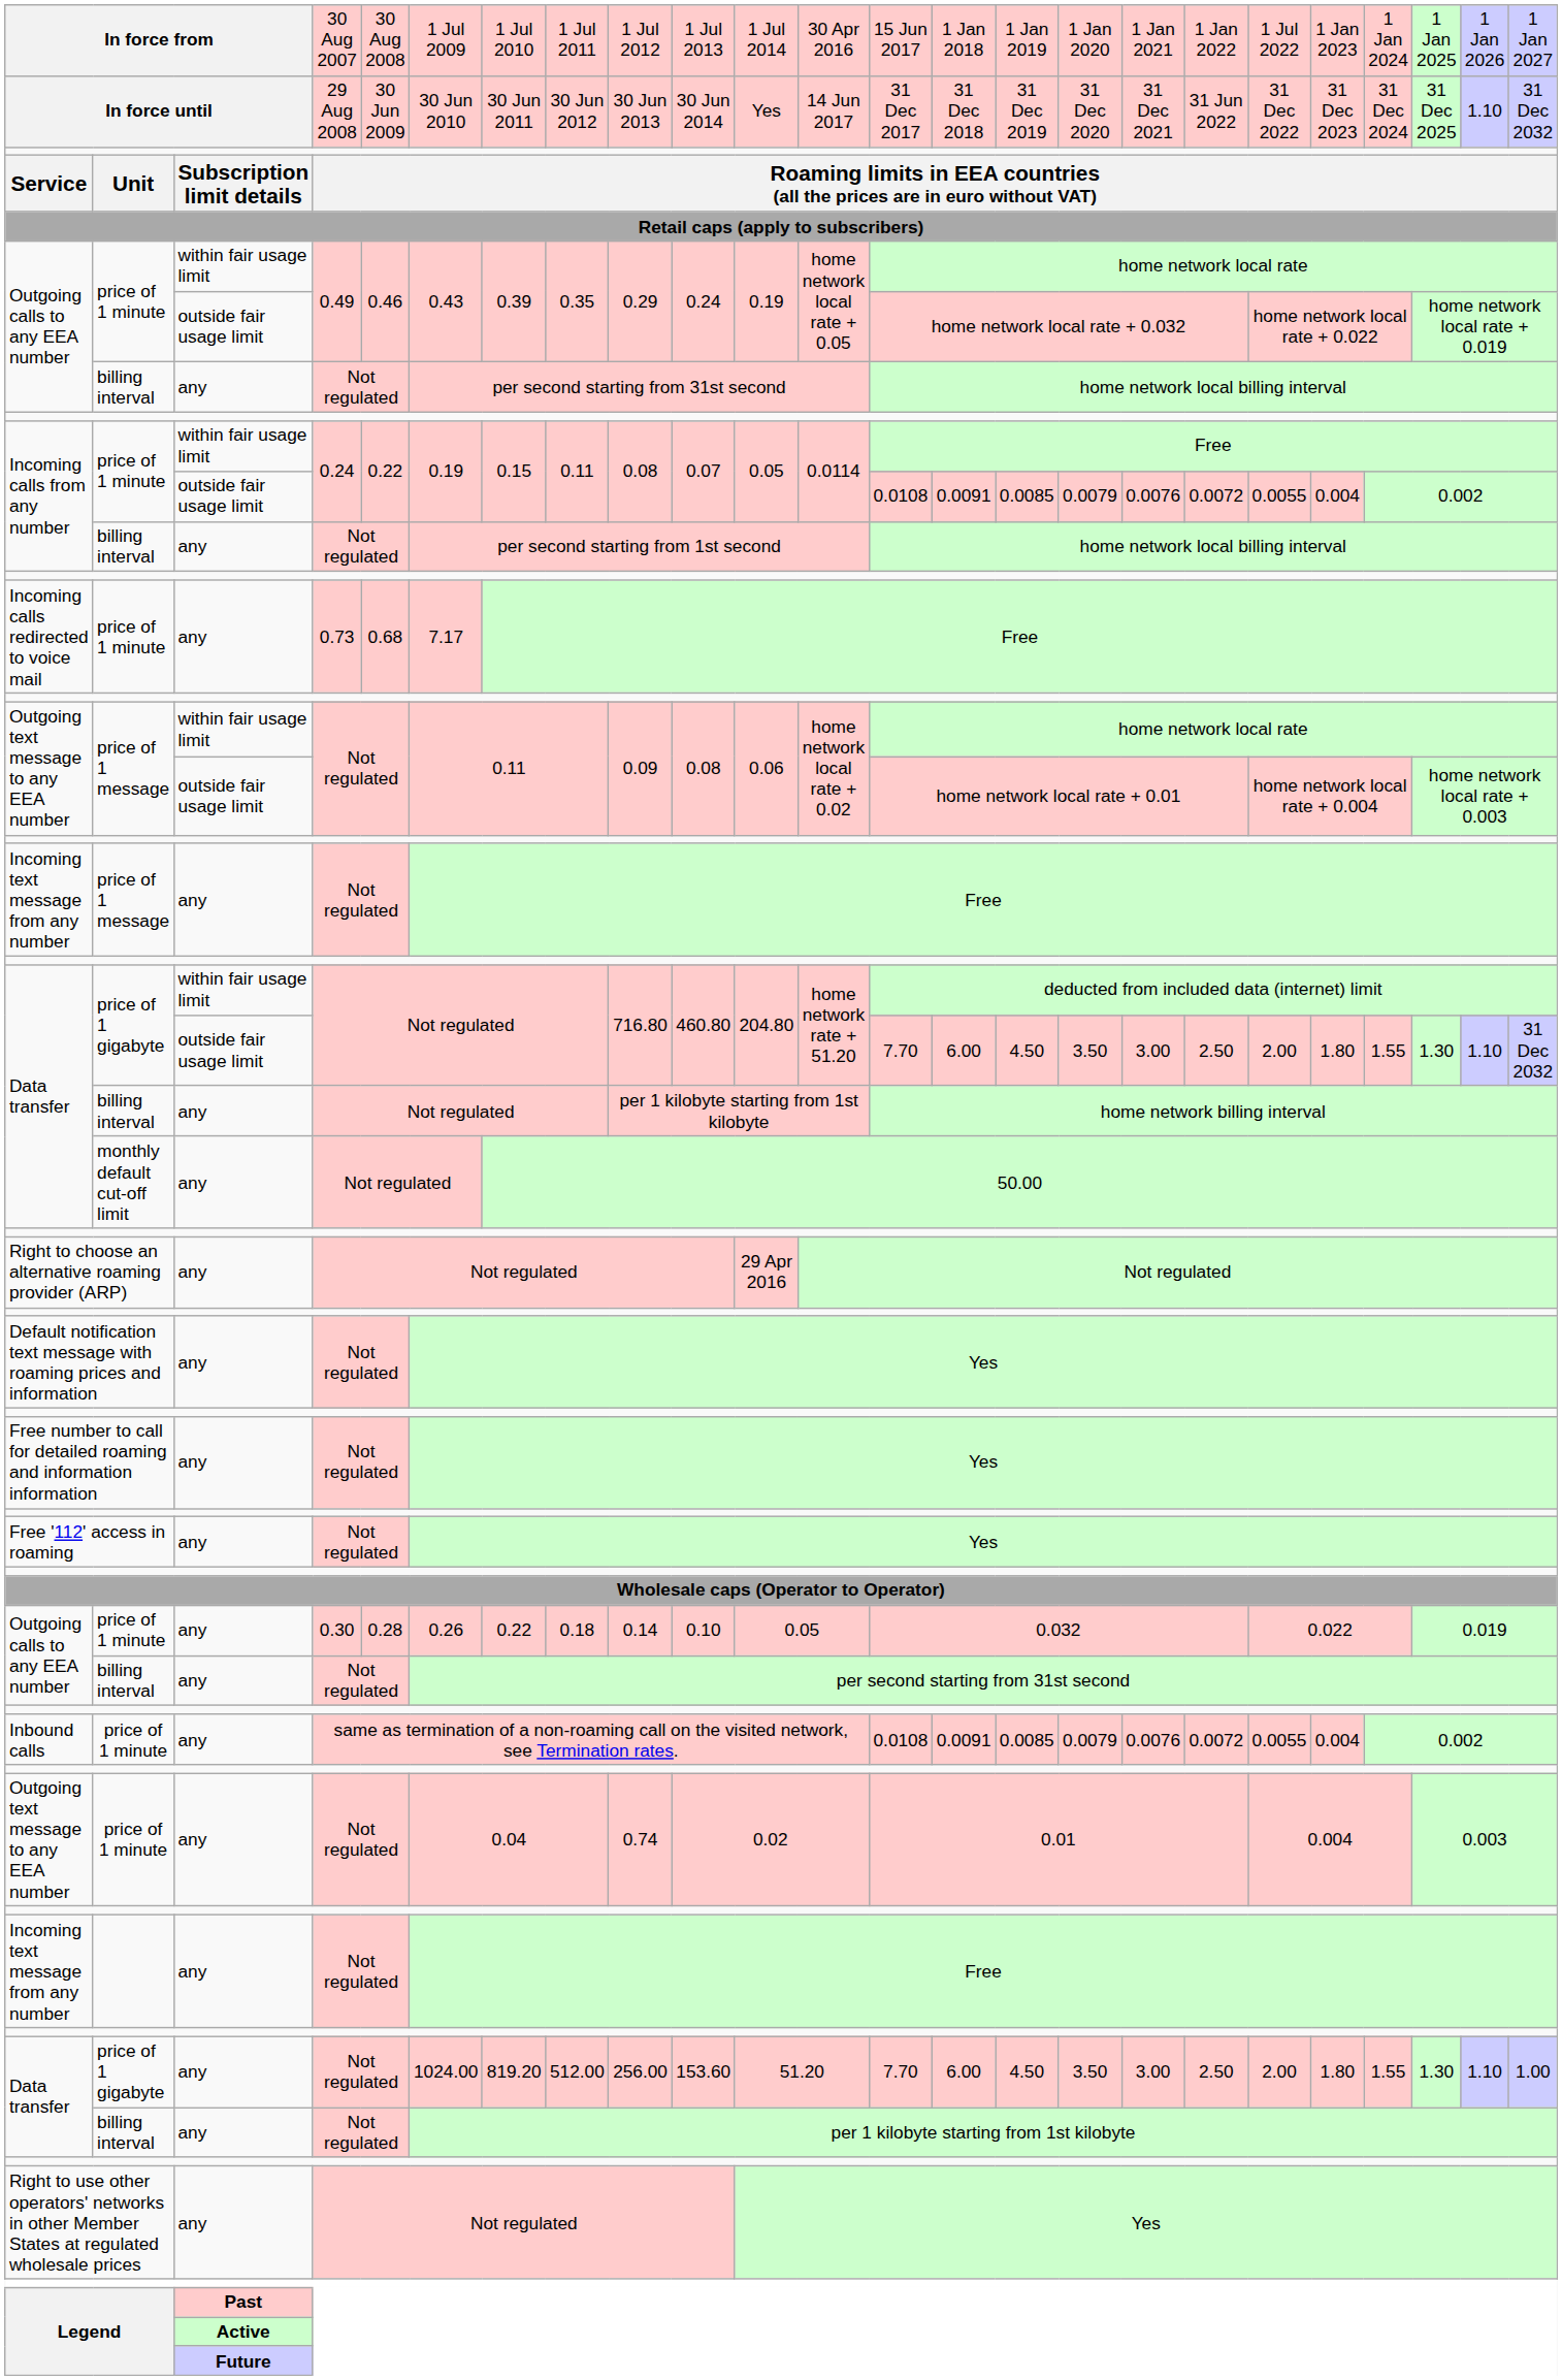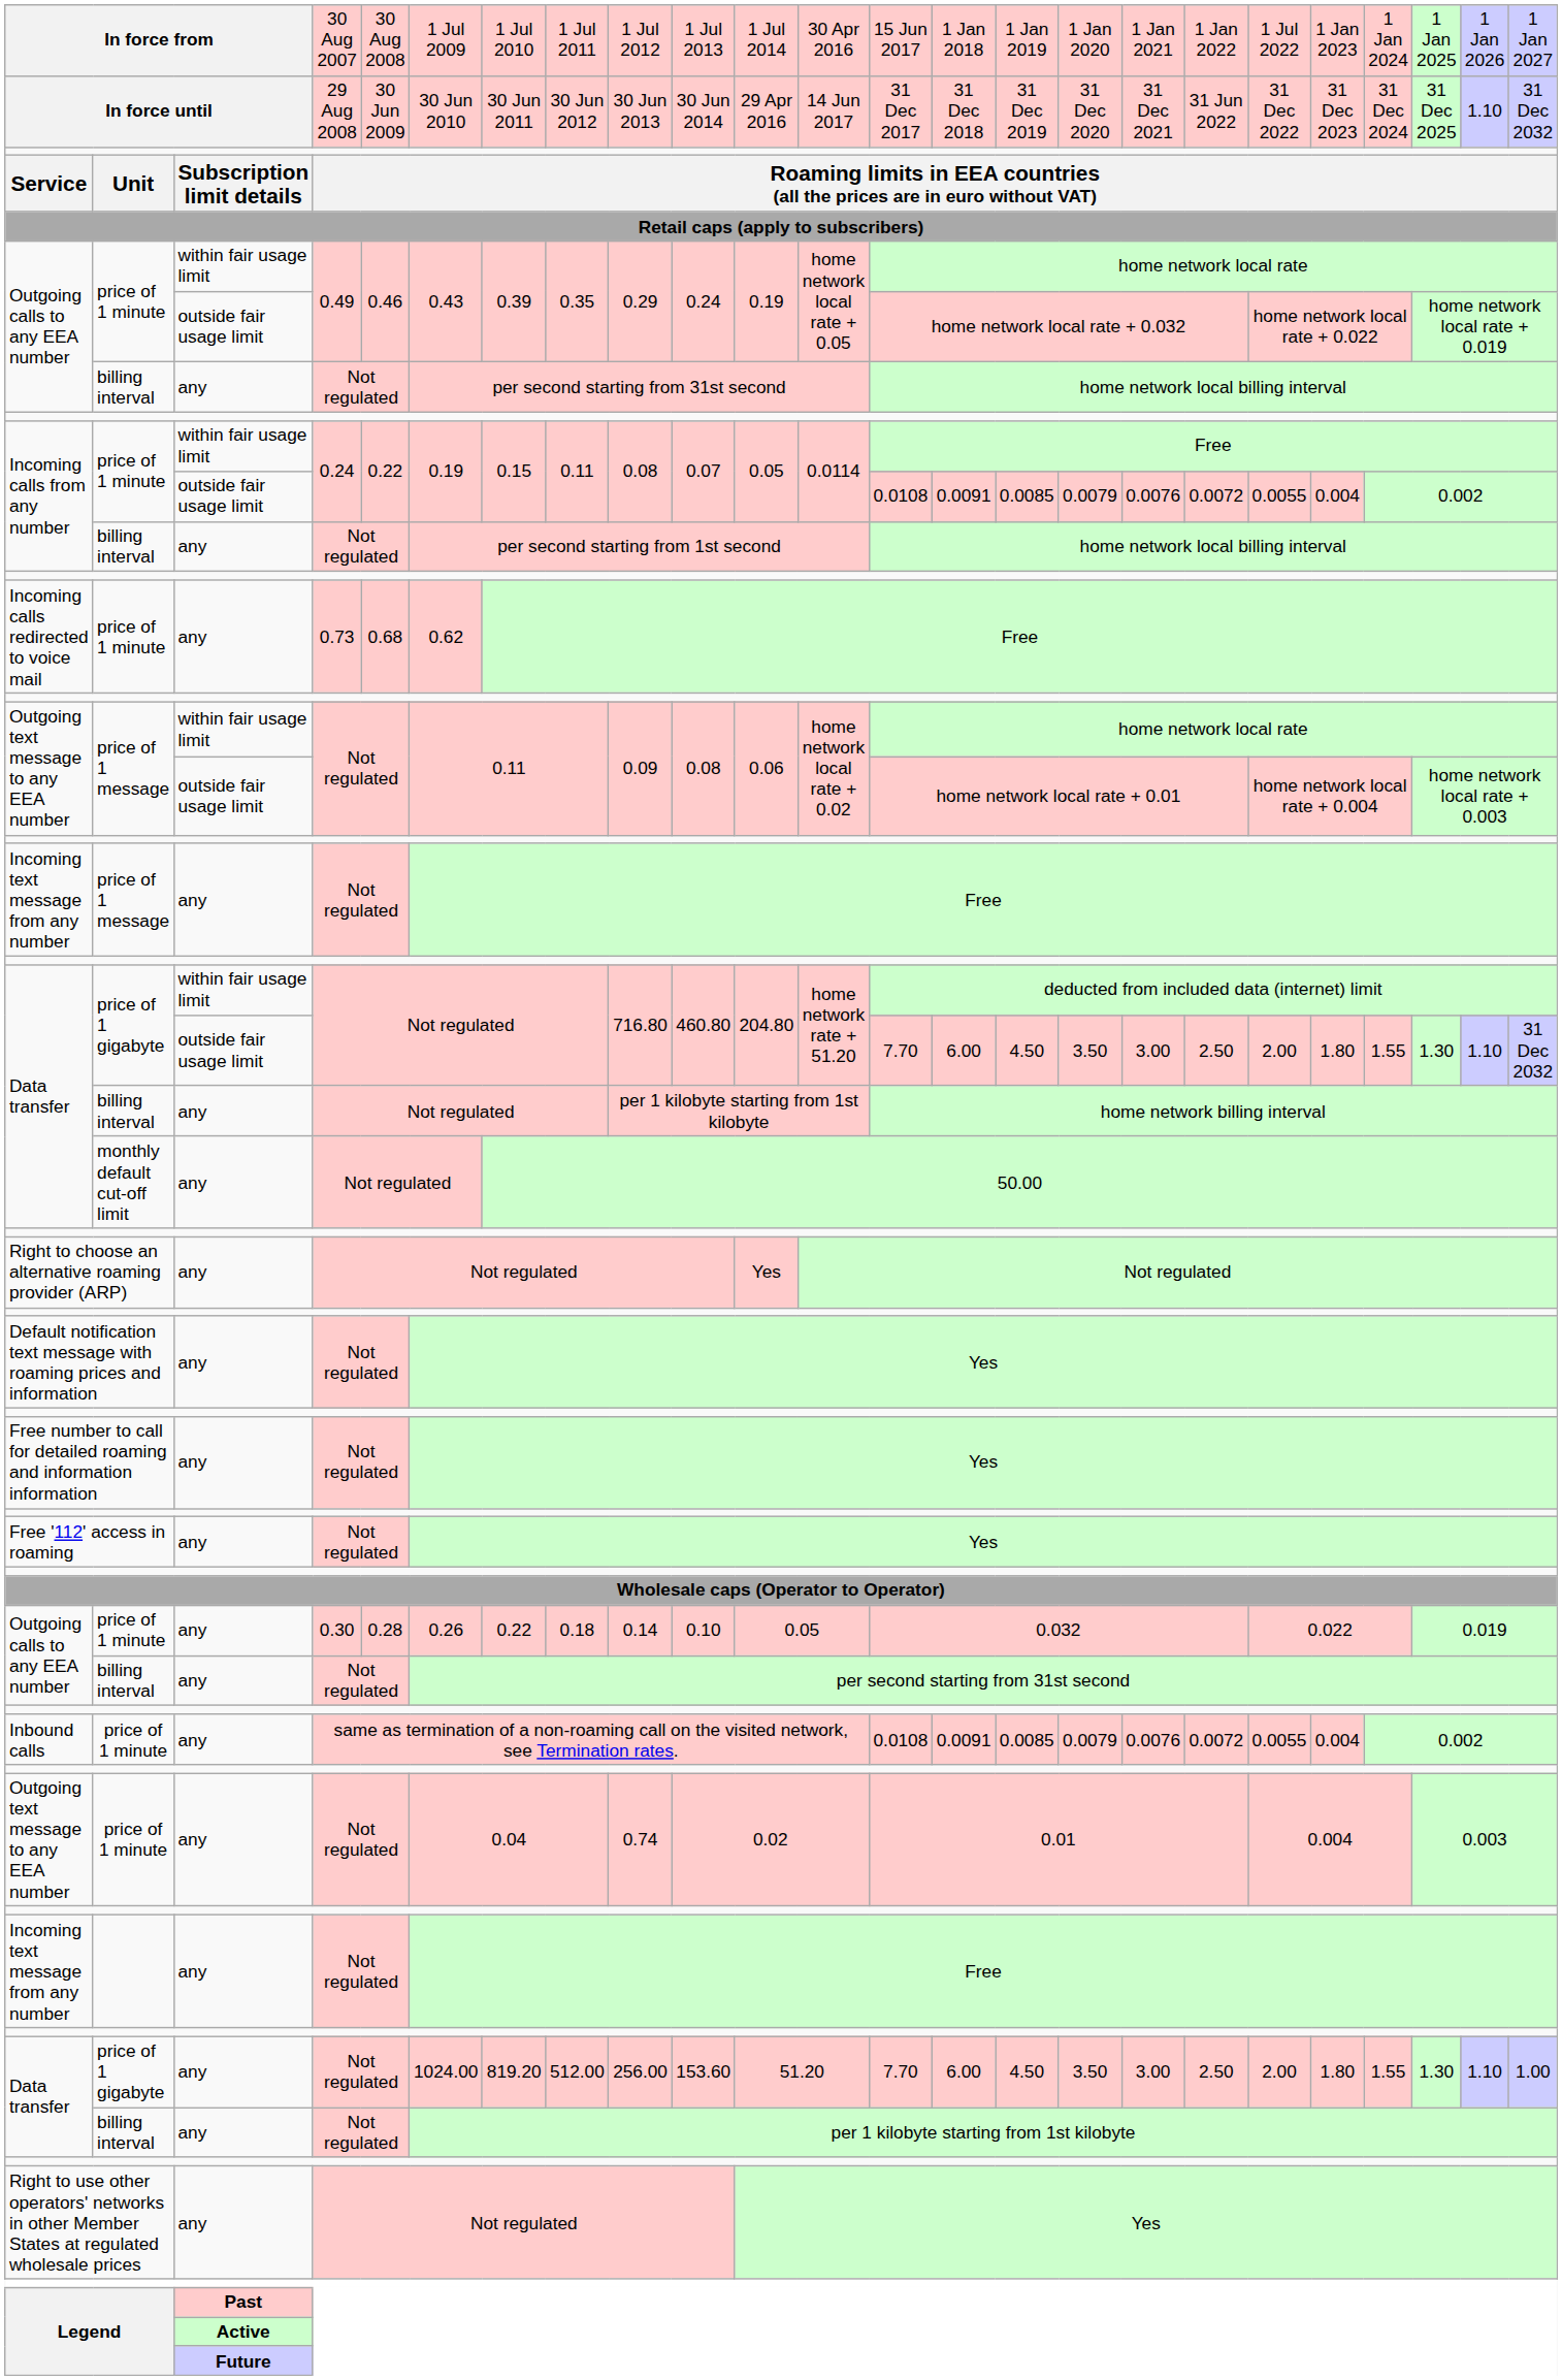In force until | column 11: Yes -> 29 Apr 2016
Incoming calls redirected to voice mail | column 6: 7.17 -> 0.62
Right to choose an alternative roaming provider (ARP) | column 11: 29 Apr 2016 -> Yes
